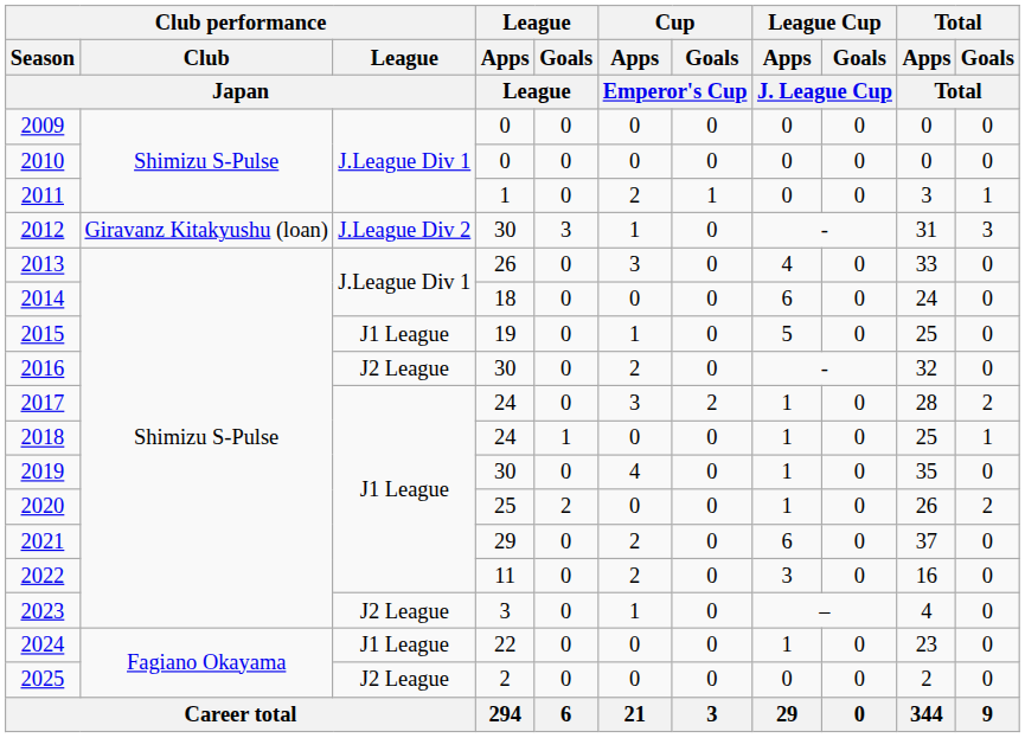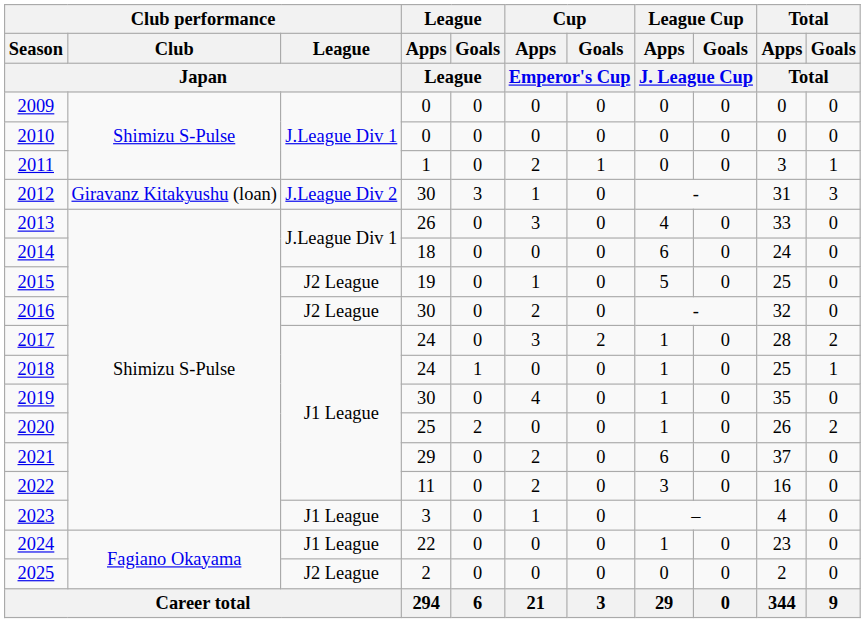2015 | Club performance / League / Japan: J1 League -> J2 League
2023 | Club performance / League / Japan: J2 League -> J1 League
